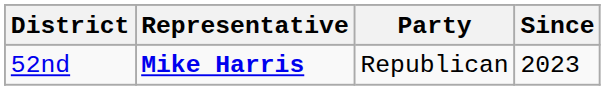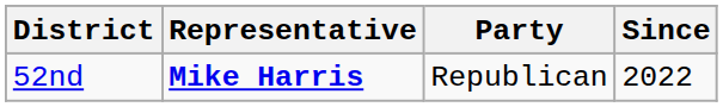52nd | Since: 2023 -> 2022
